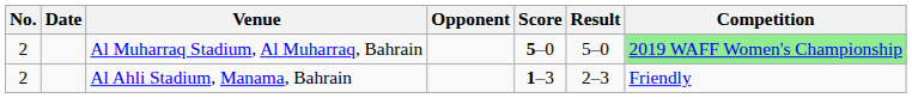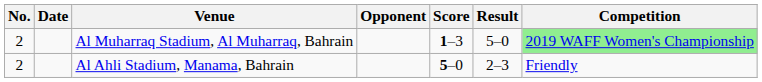Al Muharraq Stadium, Al Muharraq, Bahrain | Score: 5–0 -> 1–3
Al Ahli Stadium, Manama, Bahrain | Score: 1–3 -> 5–0
